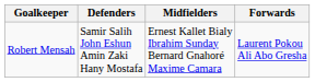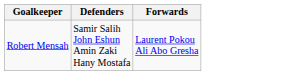- column: Midfielders | Ernest Kallet Bialy Ibrahim Sunday Bernard Gnahoré Maxime Camara
